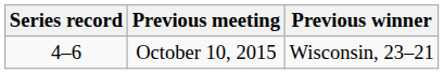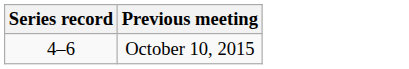- column: Previous winner | Wisconsin, 23–21
